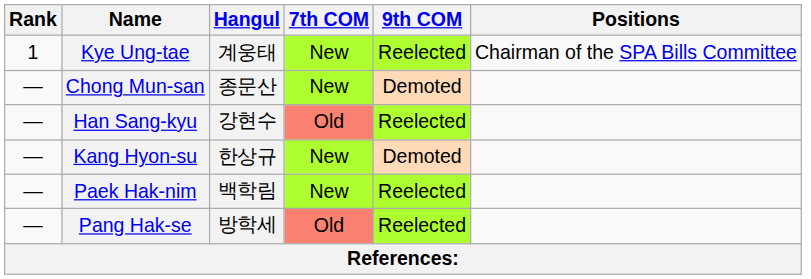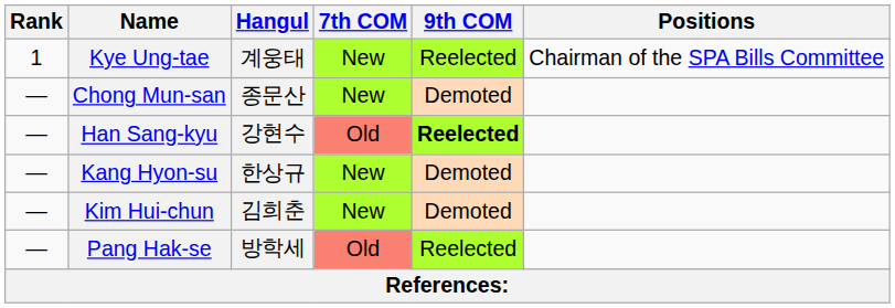Han Sang-kyu | 9th COM: normal -> bold
+ row: — | Kim Hui-chun | 김희춘 | New | Demoted
- row: — | Paek Hak-nim | 백학림 | New | Reelected
